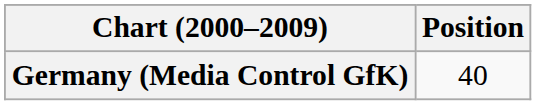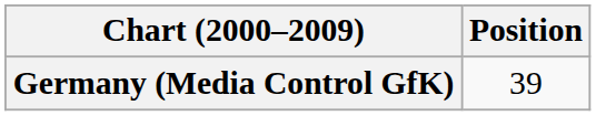Germany (Media Control GfK) | Position: 40 -> 39
